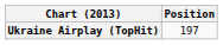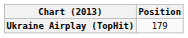Ukraine Airplay (TopHit) | Position: 197 -> 179
